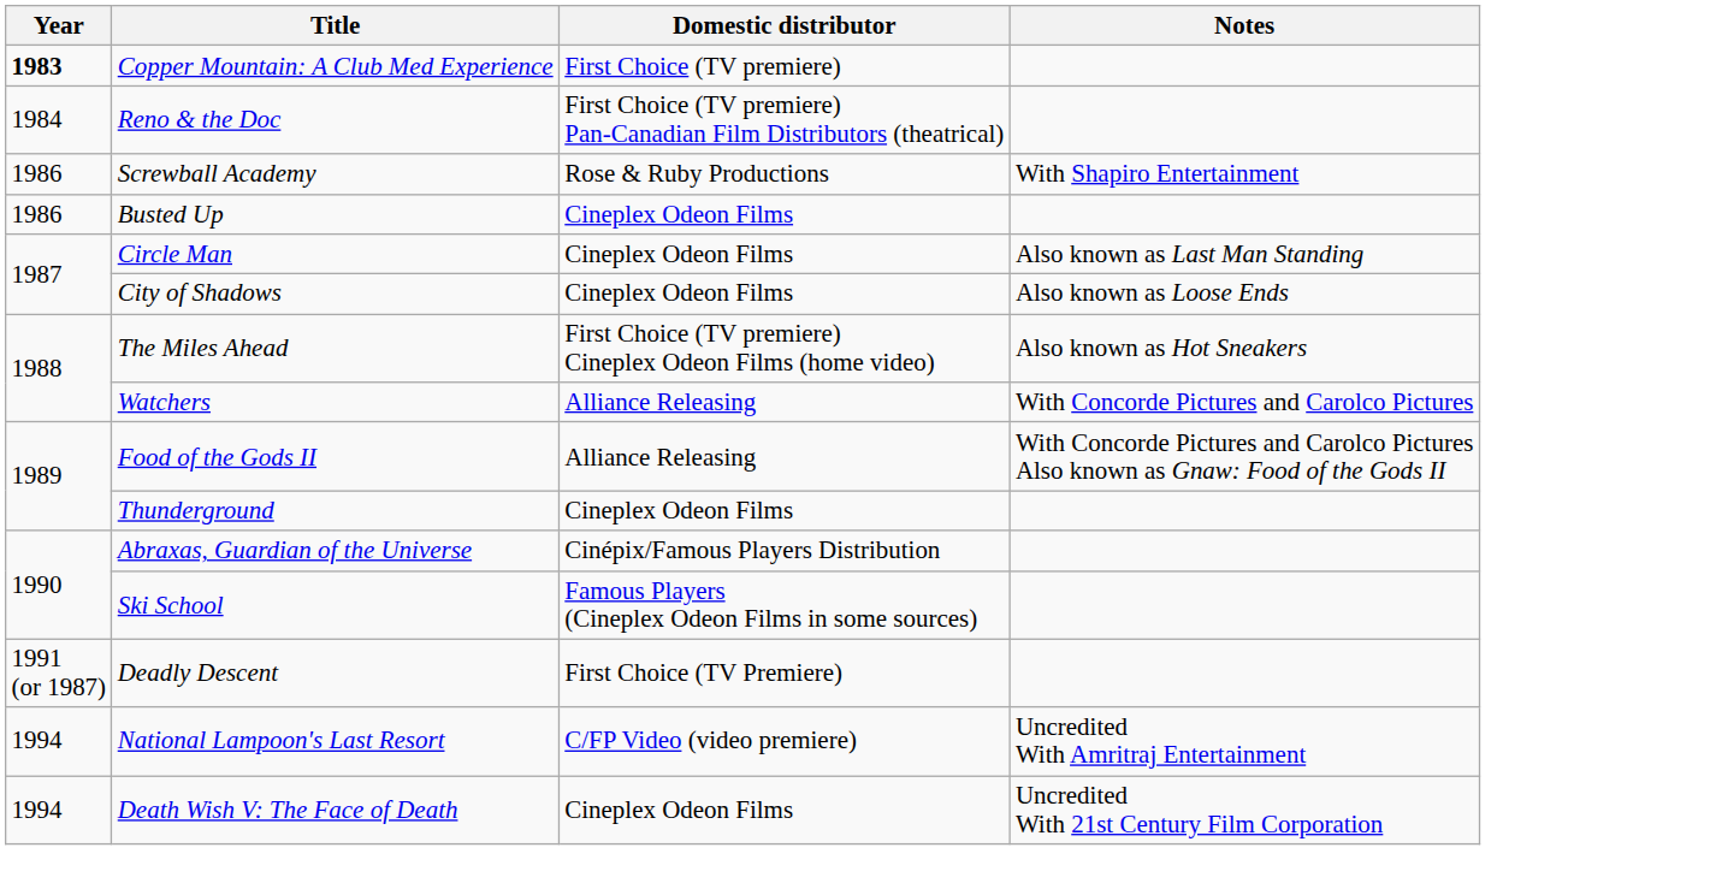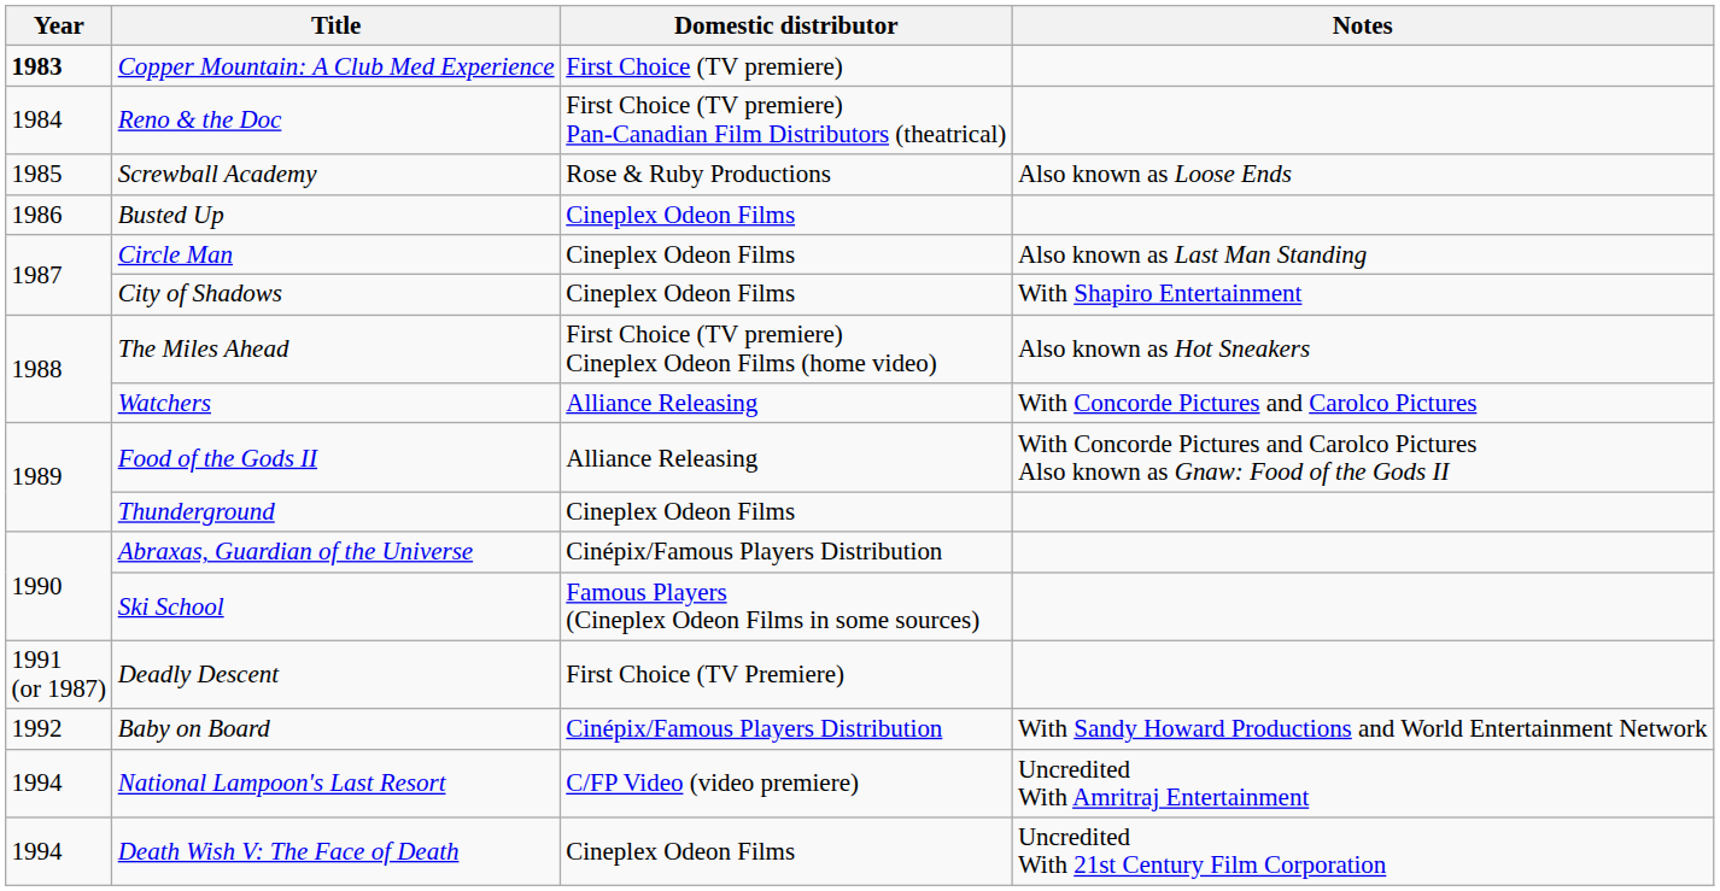Screwball Academy | Year: 1986 -> 1985
Screwball Academy | Notes: With Shapiro Entertainment -> Also known as Loose Ends
City of Shadows | Notes: Also known as Loose Ends -> With Shapiro Entertainment
+ row: 1992 | Baby on Board | Cinépix/Famous Players Distribution | With Sandy Howard Productions and World Entertainment Network
